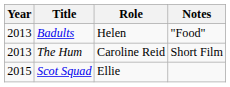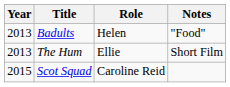The Hum | Role: Caroline Reid -> Ellie
Scot Squad | Role: Ellie -> Caroline Reid
